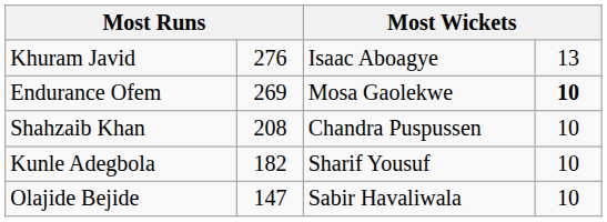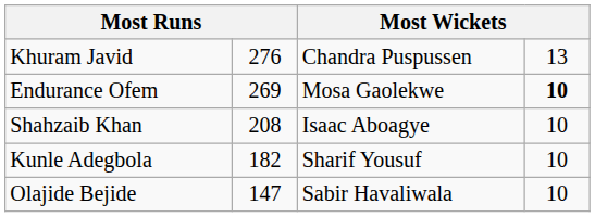Khuram Javid | column 3: Isaac Aboagye -> Chandra Puspussen
Shahzaib Khan | column 3: Chandra Puspussen -> Isaac Aboagye
